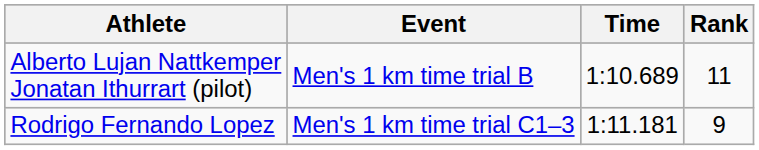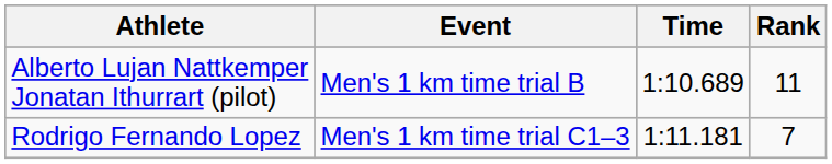Rodrigo Fernando Lopez | Rank: 9 -> 7
